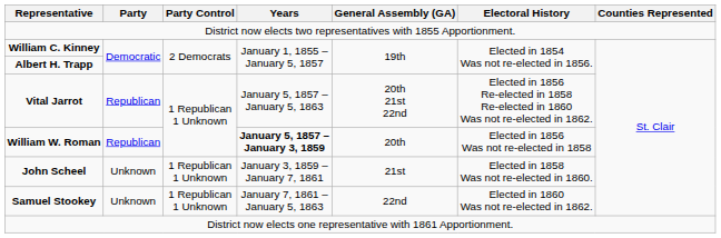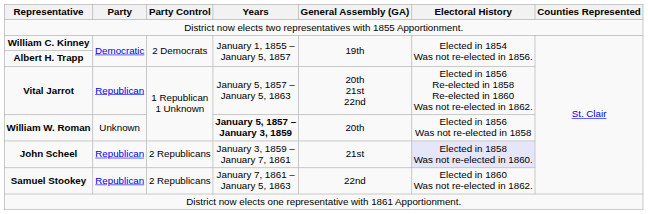William W. Roman | Party: Republican -> Unknown
John Scheel | Party: Unknown -> Republican
John Scheel | Party Control: 1 Republican 1 Unknown -> 2 Republicans
John Scheel | Electoral History: no background -> lavender background
Samuel Stookey | Party: Unknown -> Republican
Samuel Stookey | Party Control: 1 Republican 1 Unknown -> 2 Republicans
